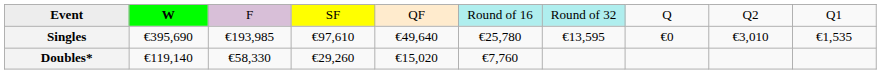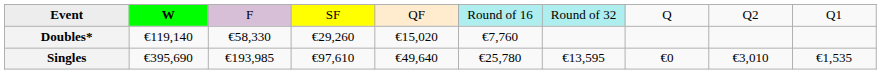rows swapped: Singles <-> Doubles*
